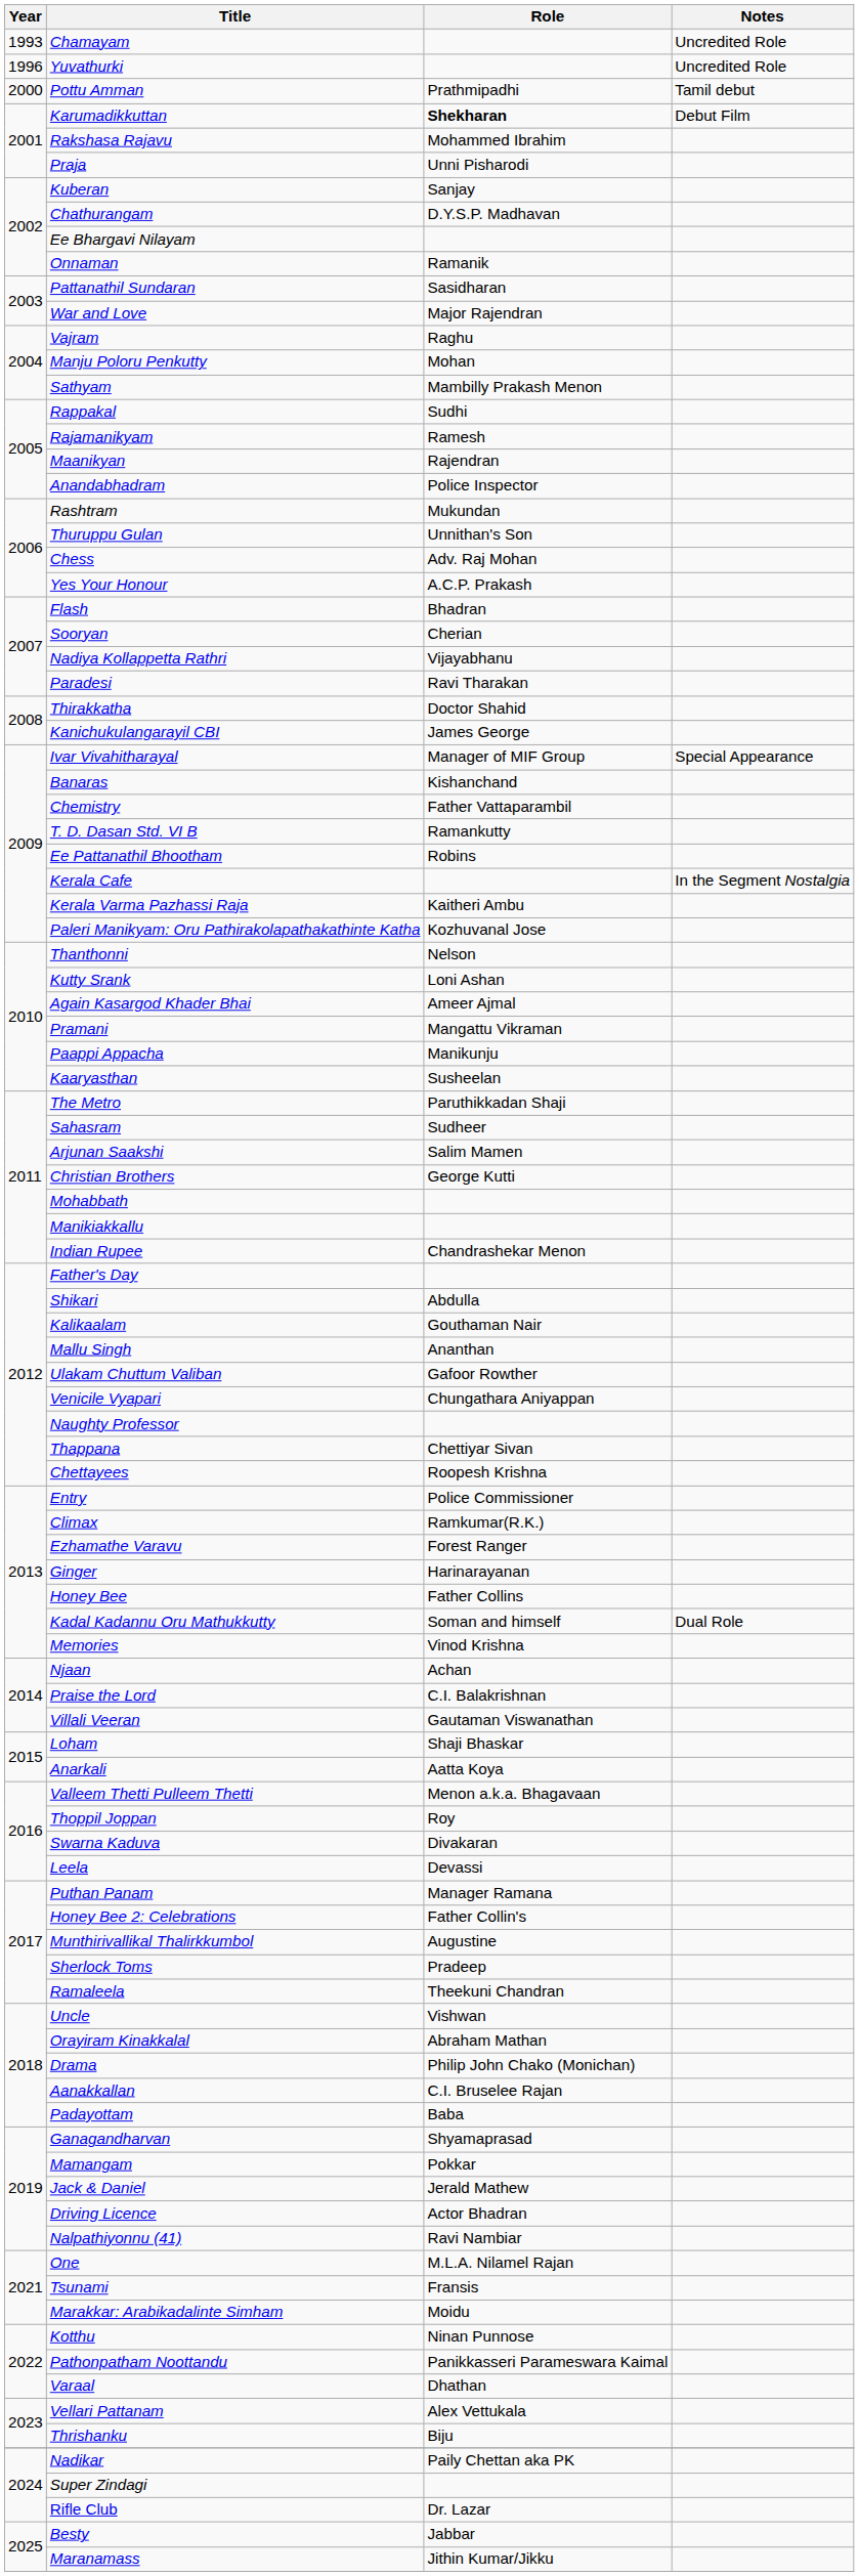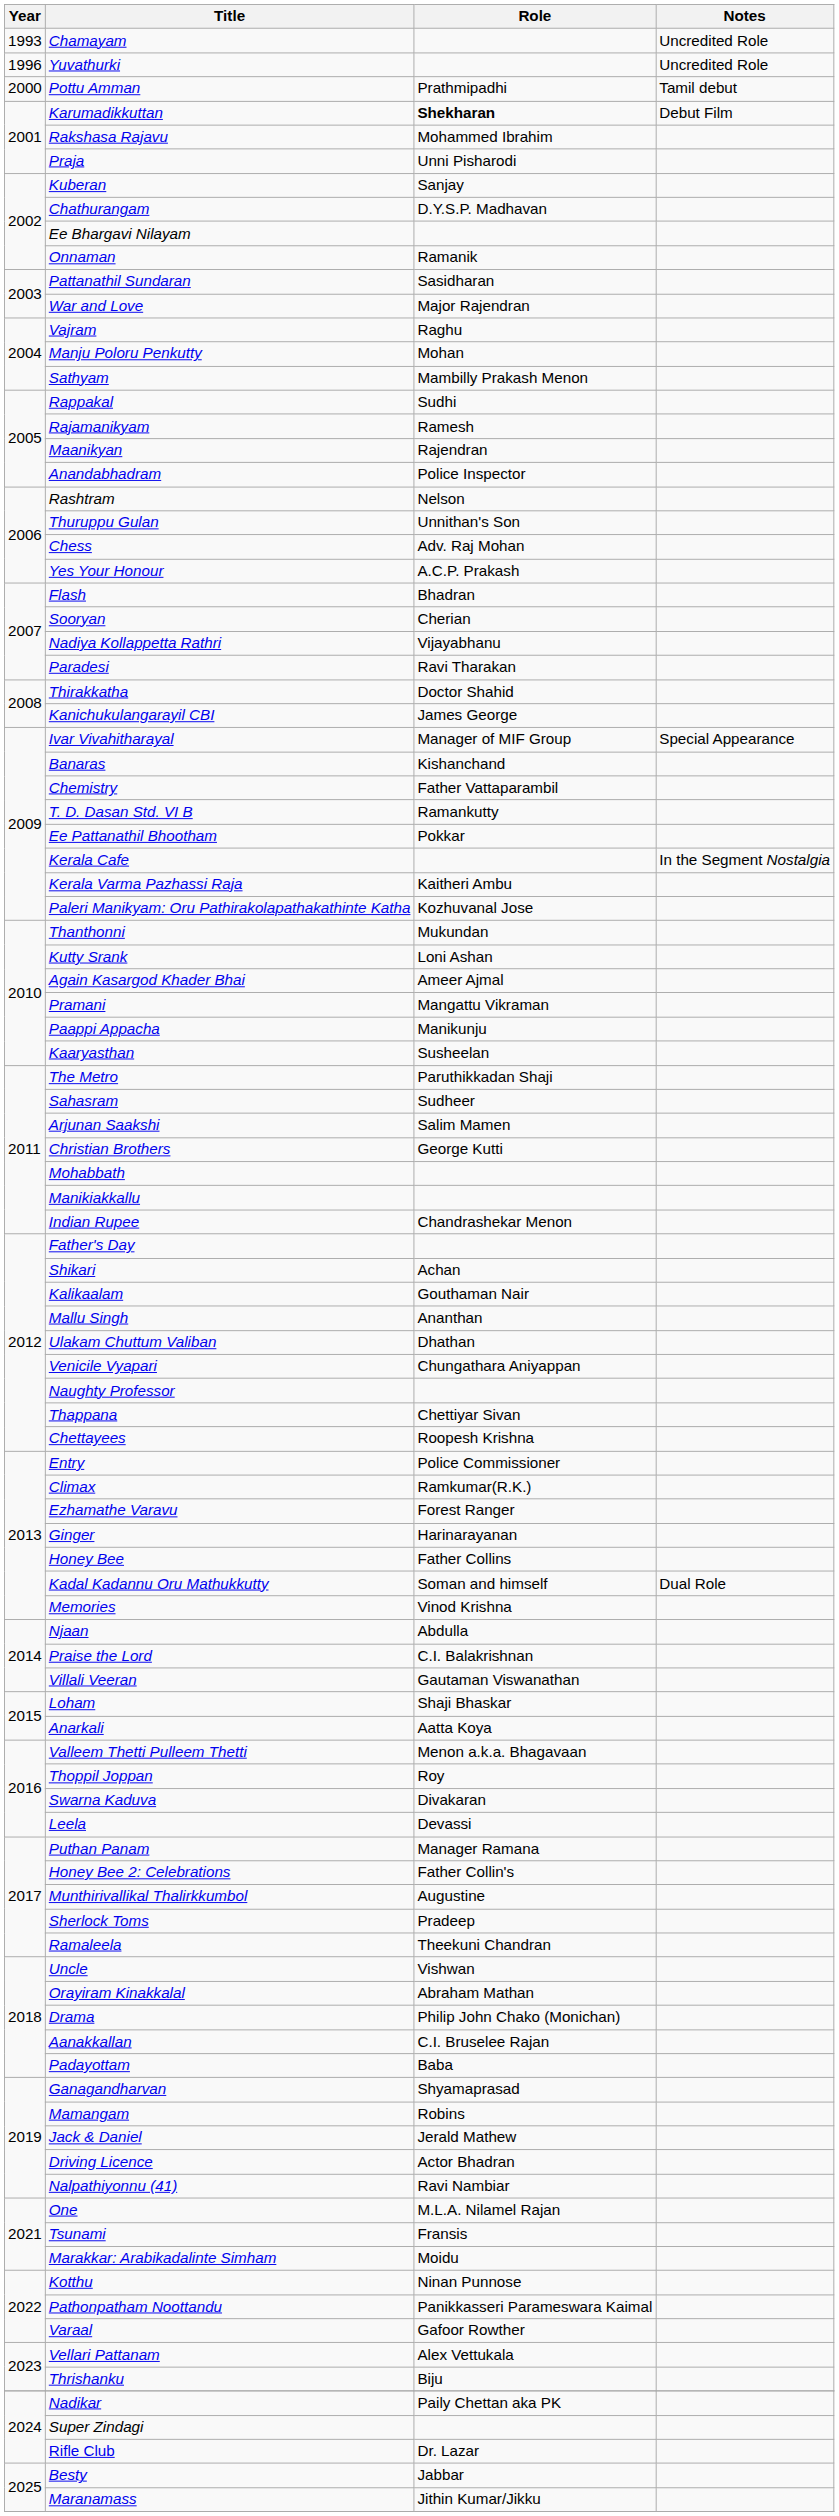Rashtram | Role: Mukundan -> Nelson
Ee Pattanathil Bhootham | Role: Robins -> Pokkar
Thanthonni | Role: Nelson -> Mukundan
Shikari | Role: Abdulla -> Achan
Ulakam Chuttum Valiban | Role: Gafoor Rowther -> Dhathan
Njaan | Role: Achan -> Abdulla
Mamangam | Role: Pokkar -> Robins
Varaal | Role: Dhathan -> Gafoor Rowther
